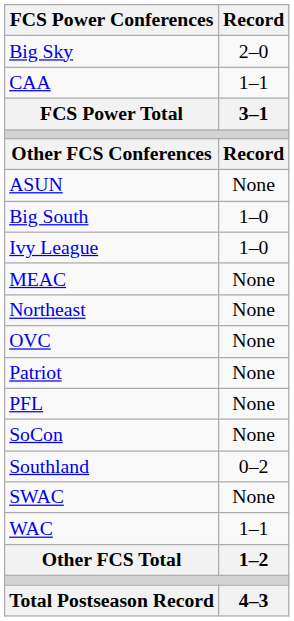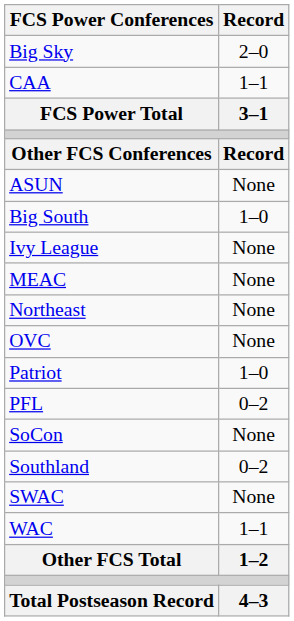Ivy League | Record: 1–0 -> None
Patriot | Record: None -> 1–0
PFL | Record: None -> 0–2
